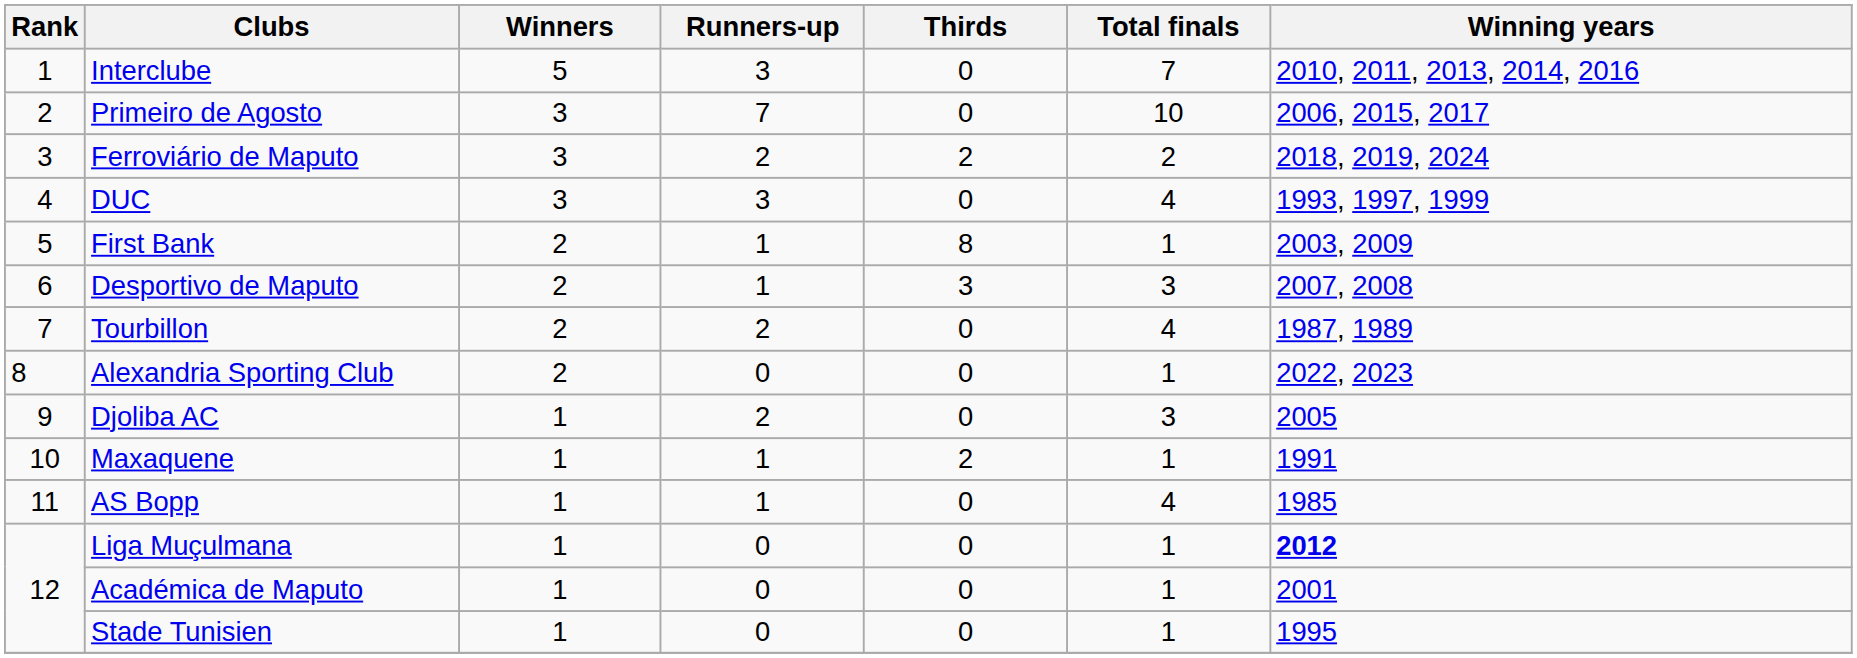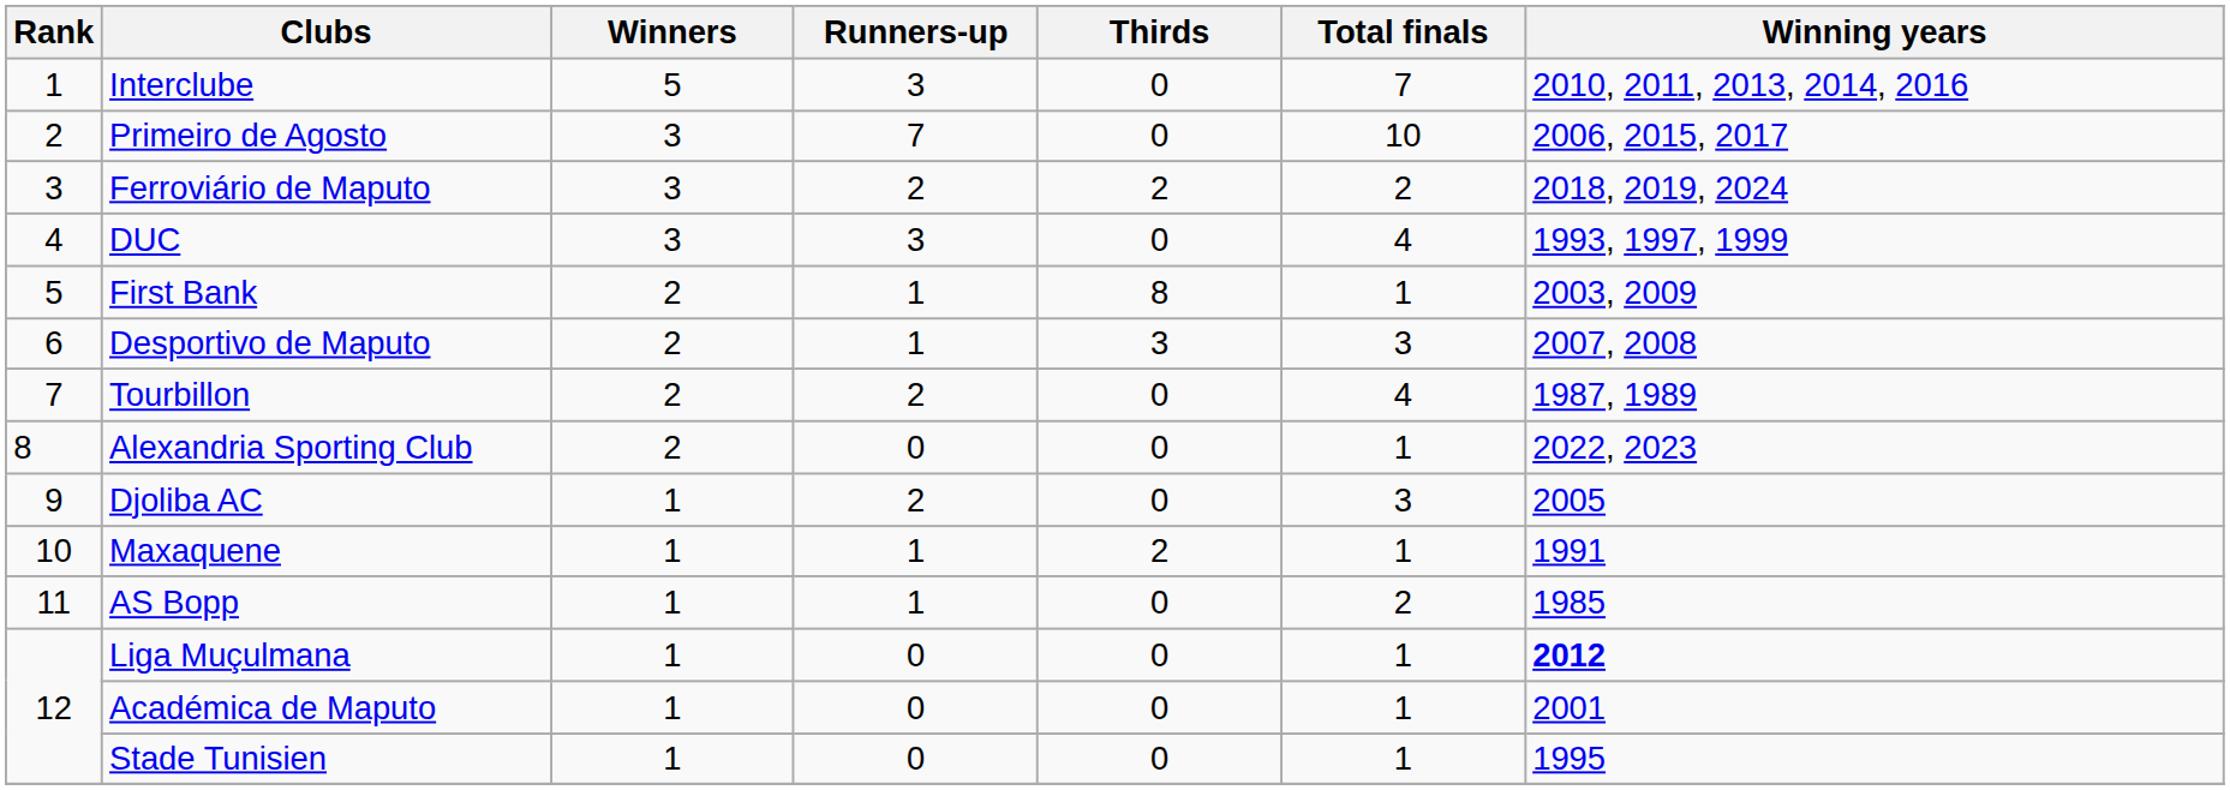AS Bopp | Total finals: 4 -> 2
